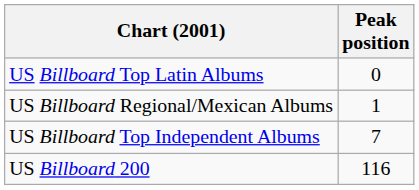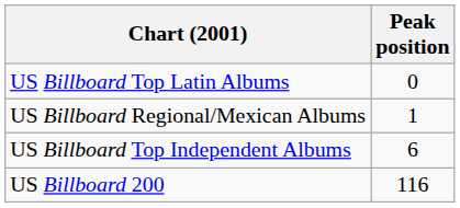US Billboard Top Independent Albums | Peak position: 7 -> 6
